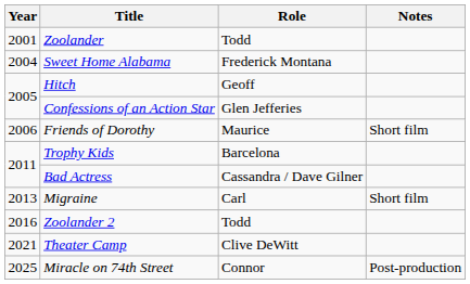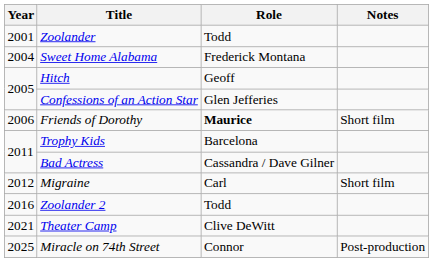Friends of Dorothy | Role: normal -> bold
Migraine | Year: 2013 -> 2012
